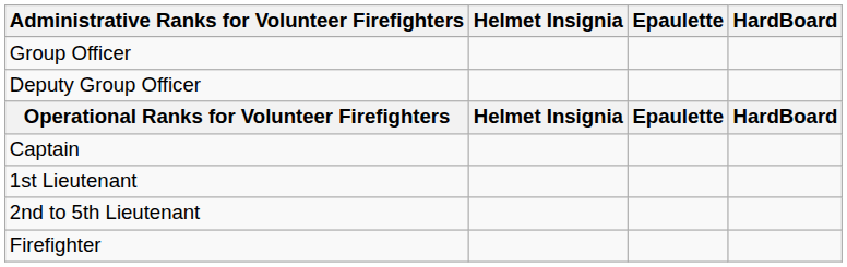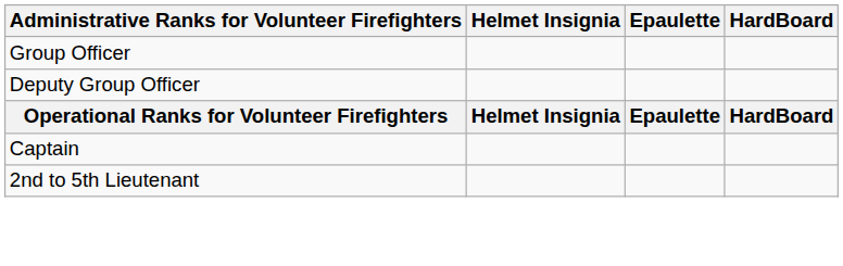- row: 1st Lieutenant
- row: Firefighter
